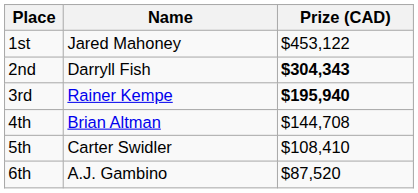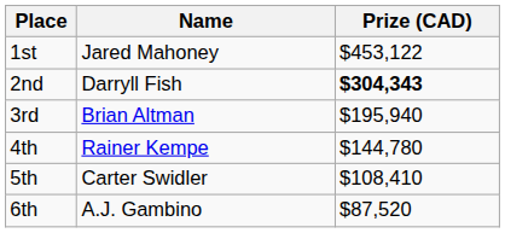3rd | Name: Rainer Kempe -> Brian Altman
3rd | Prize (CAD): bold -> normal
4th | Name: Brian Altman -> Rainer Kempe
4th | Prize (CAD): $144,708 -> $144,780
